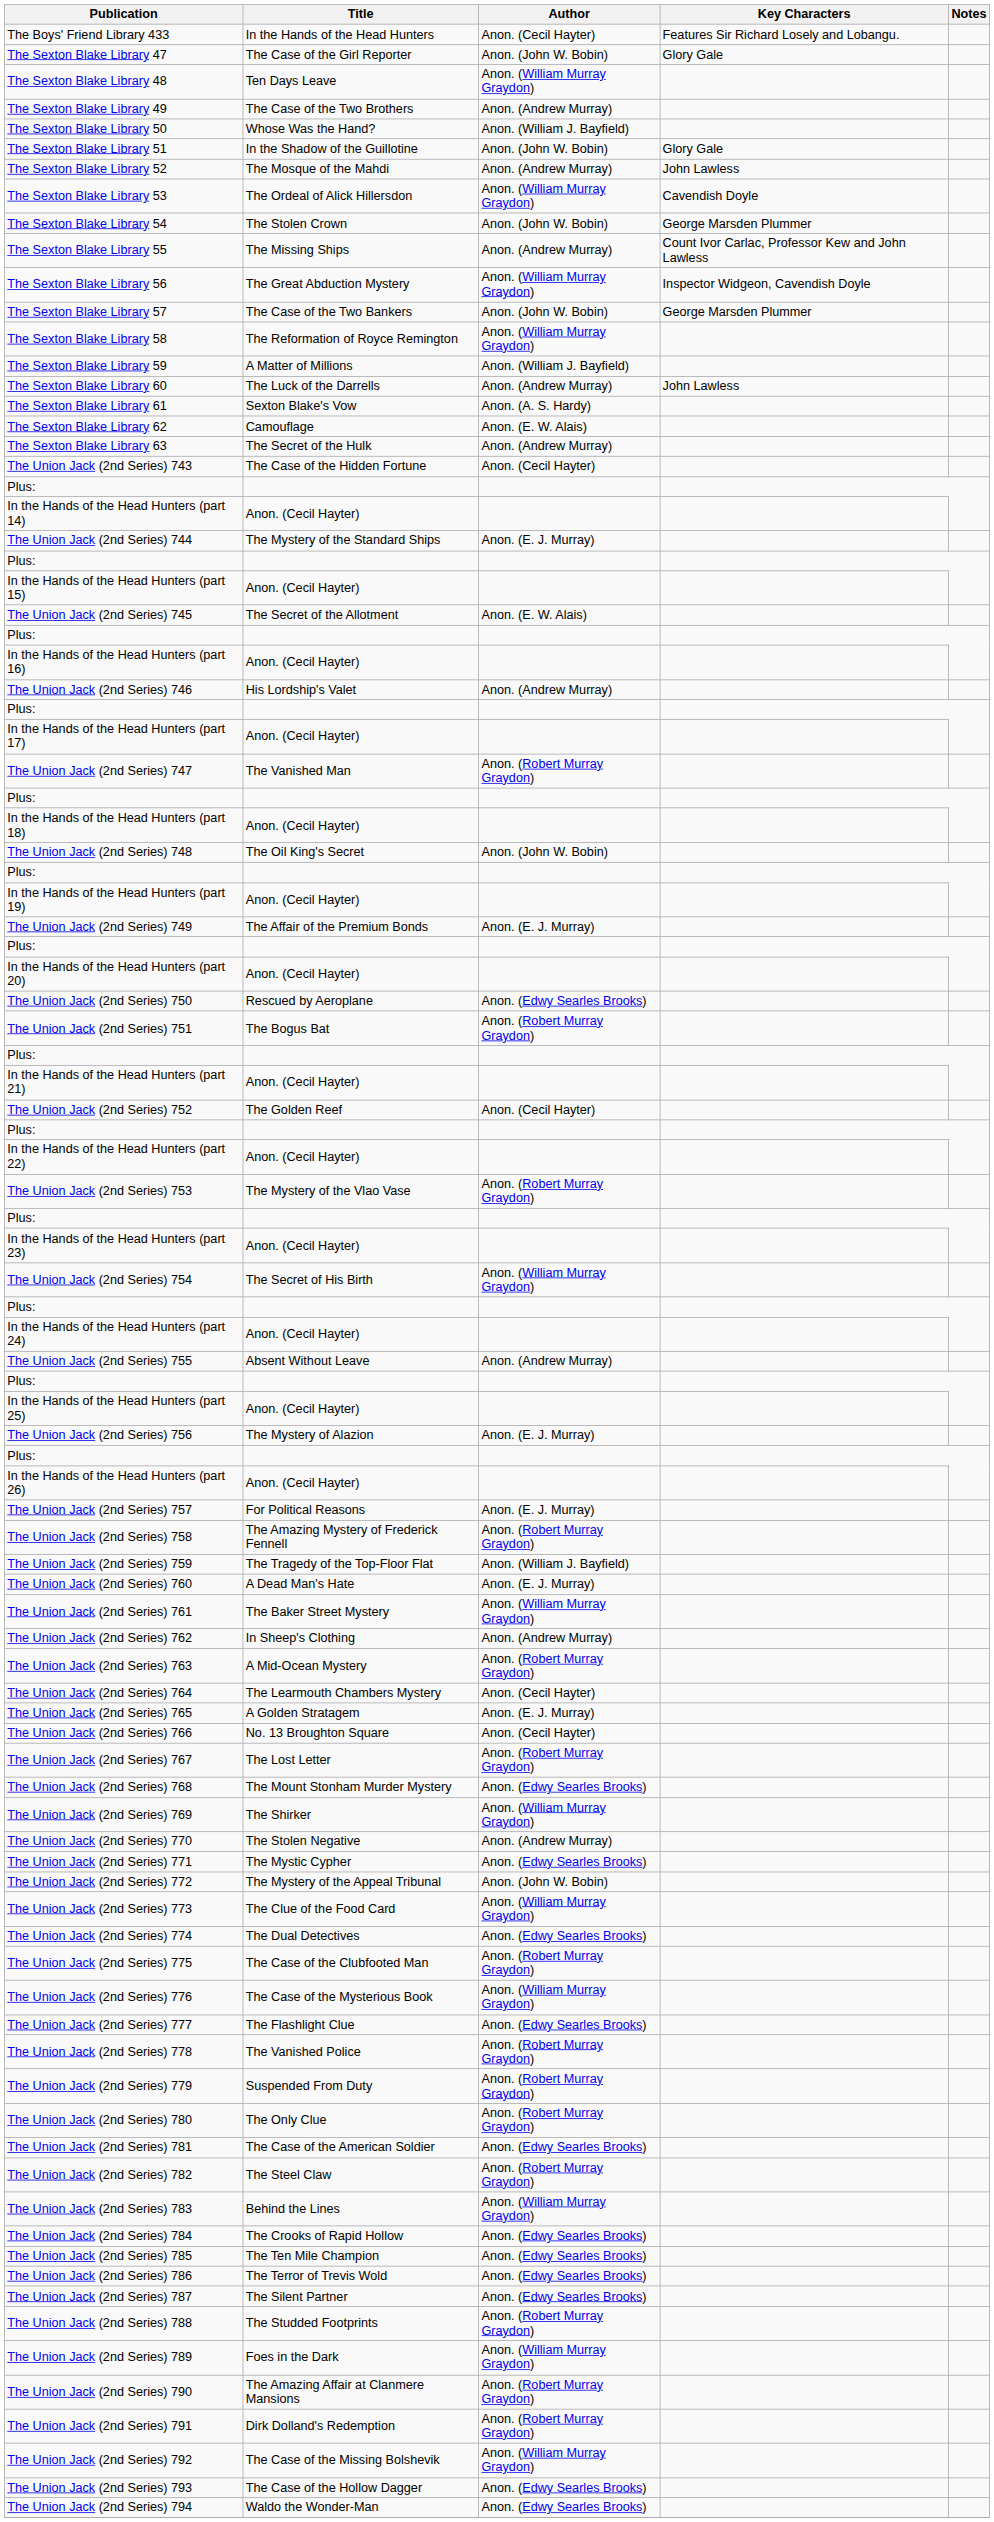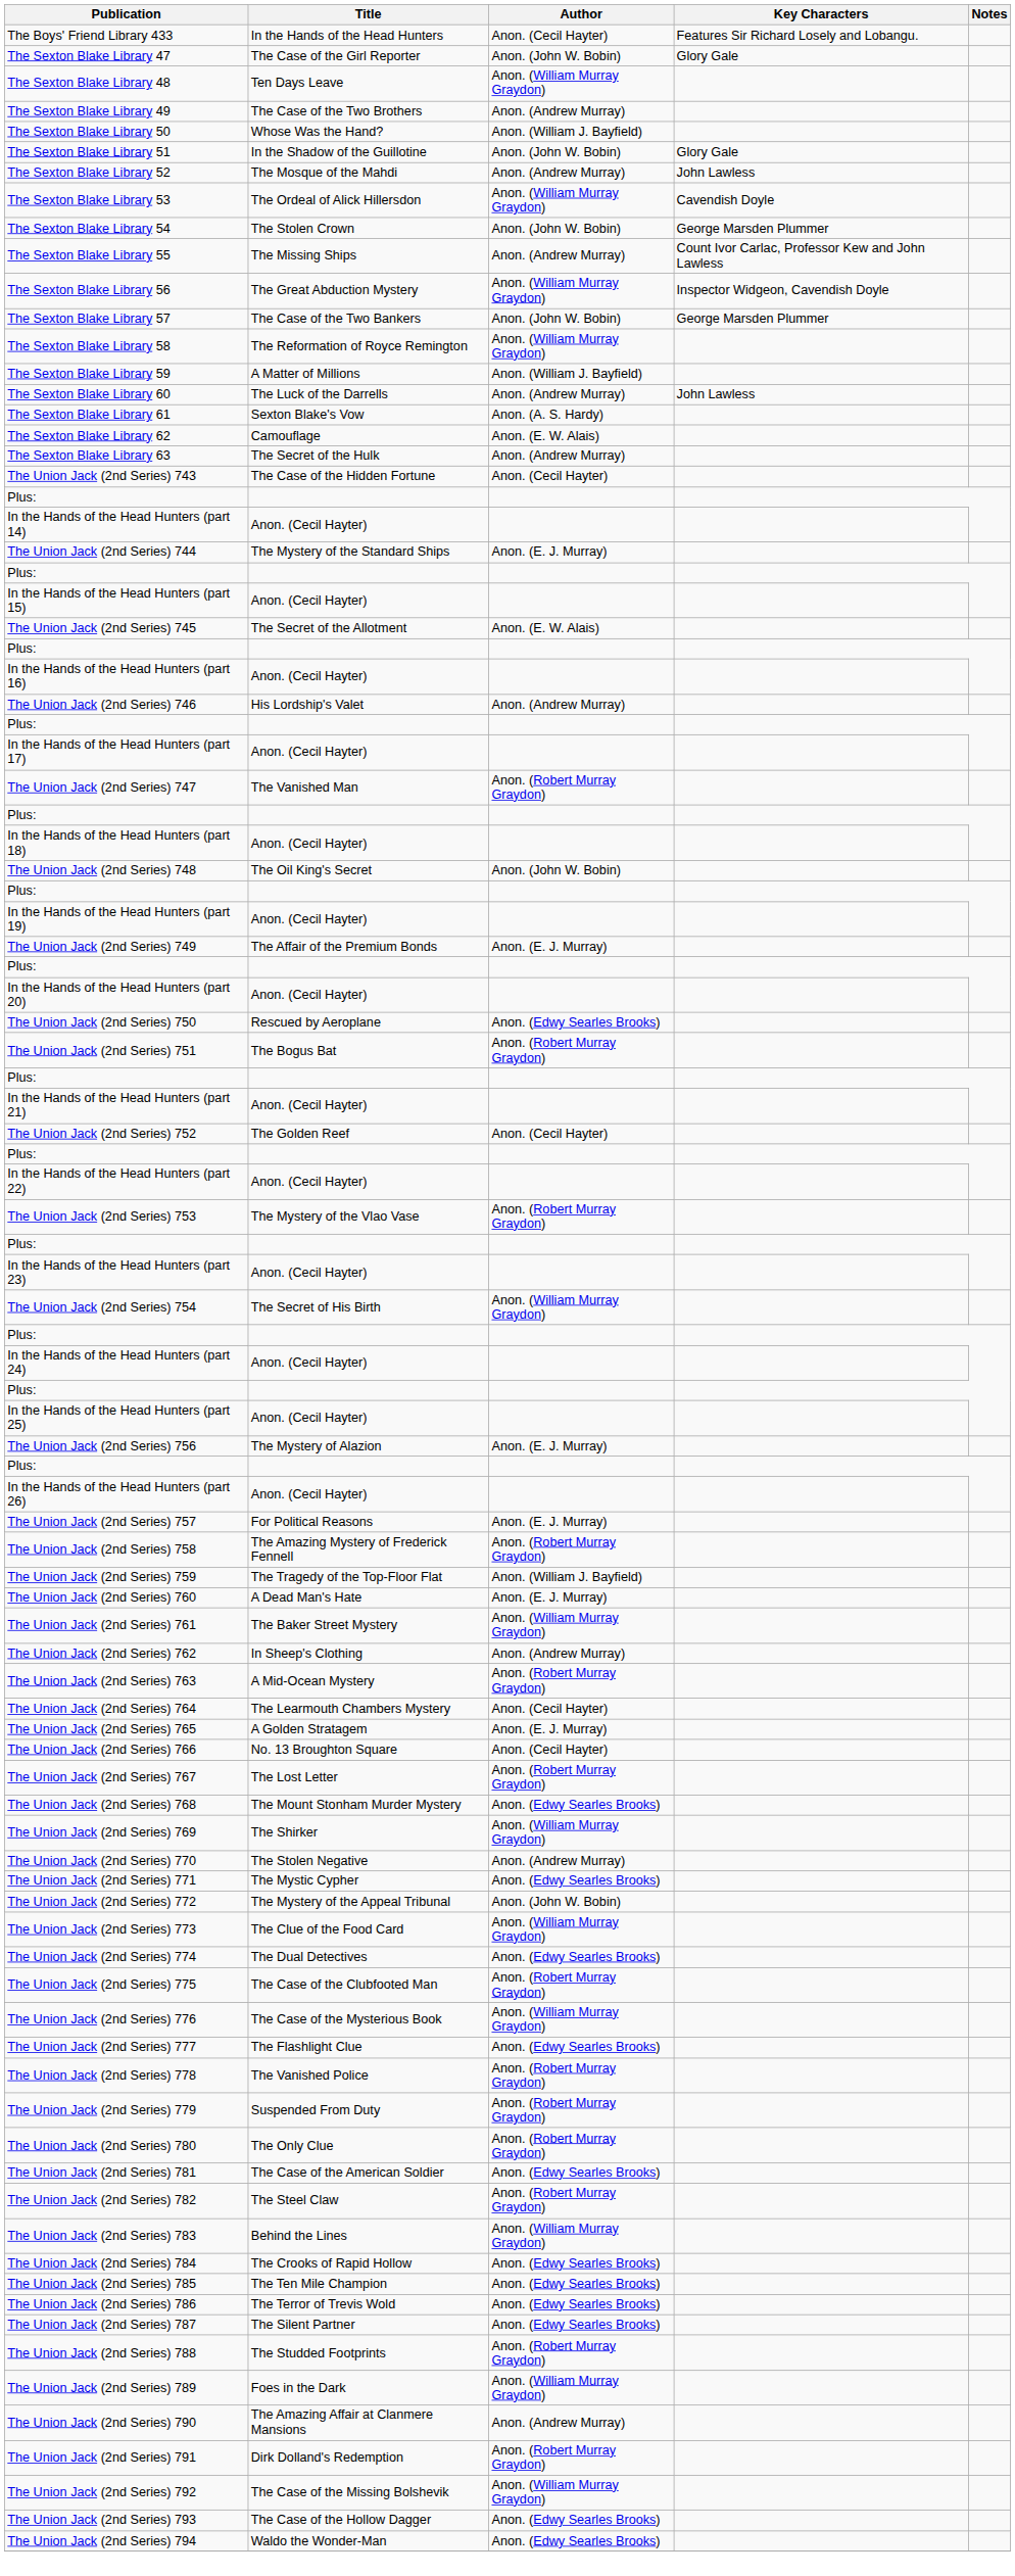- row: The Union Jack (2nd Series) 755 | Absent Without Leave | Anon. (Andrew Murray)
The Union Jack (2nd Series) 790 | Author: Anon. (Robert Murray Graydon) -> Anon. (Andrew Murray)
